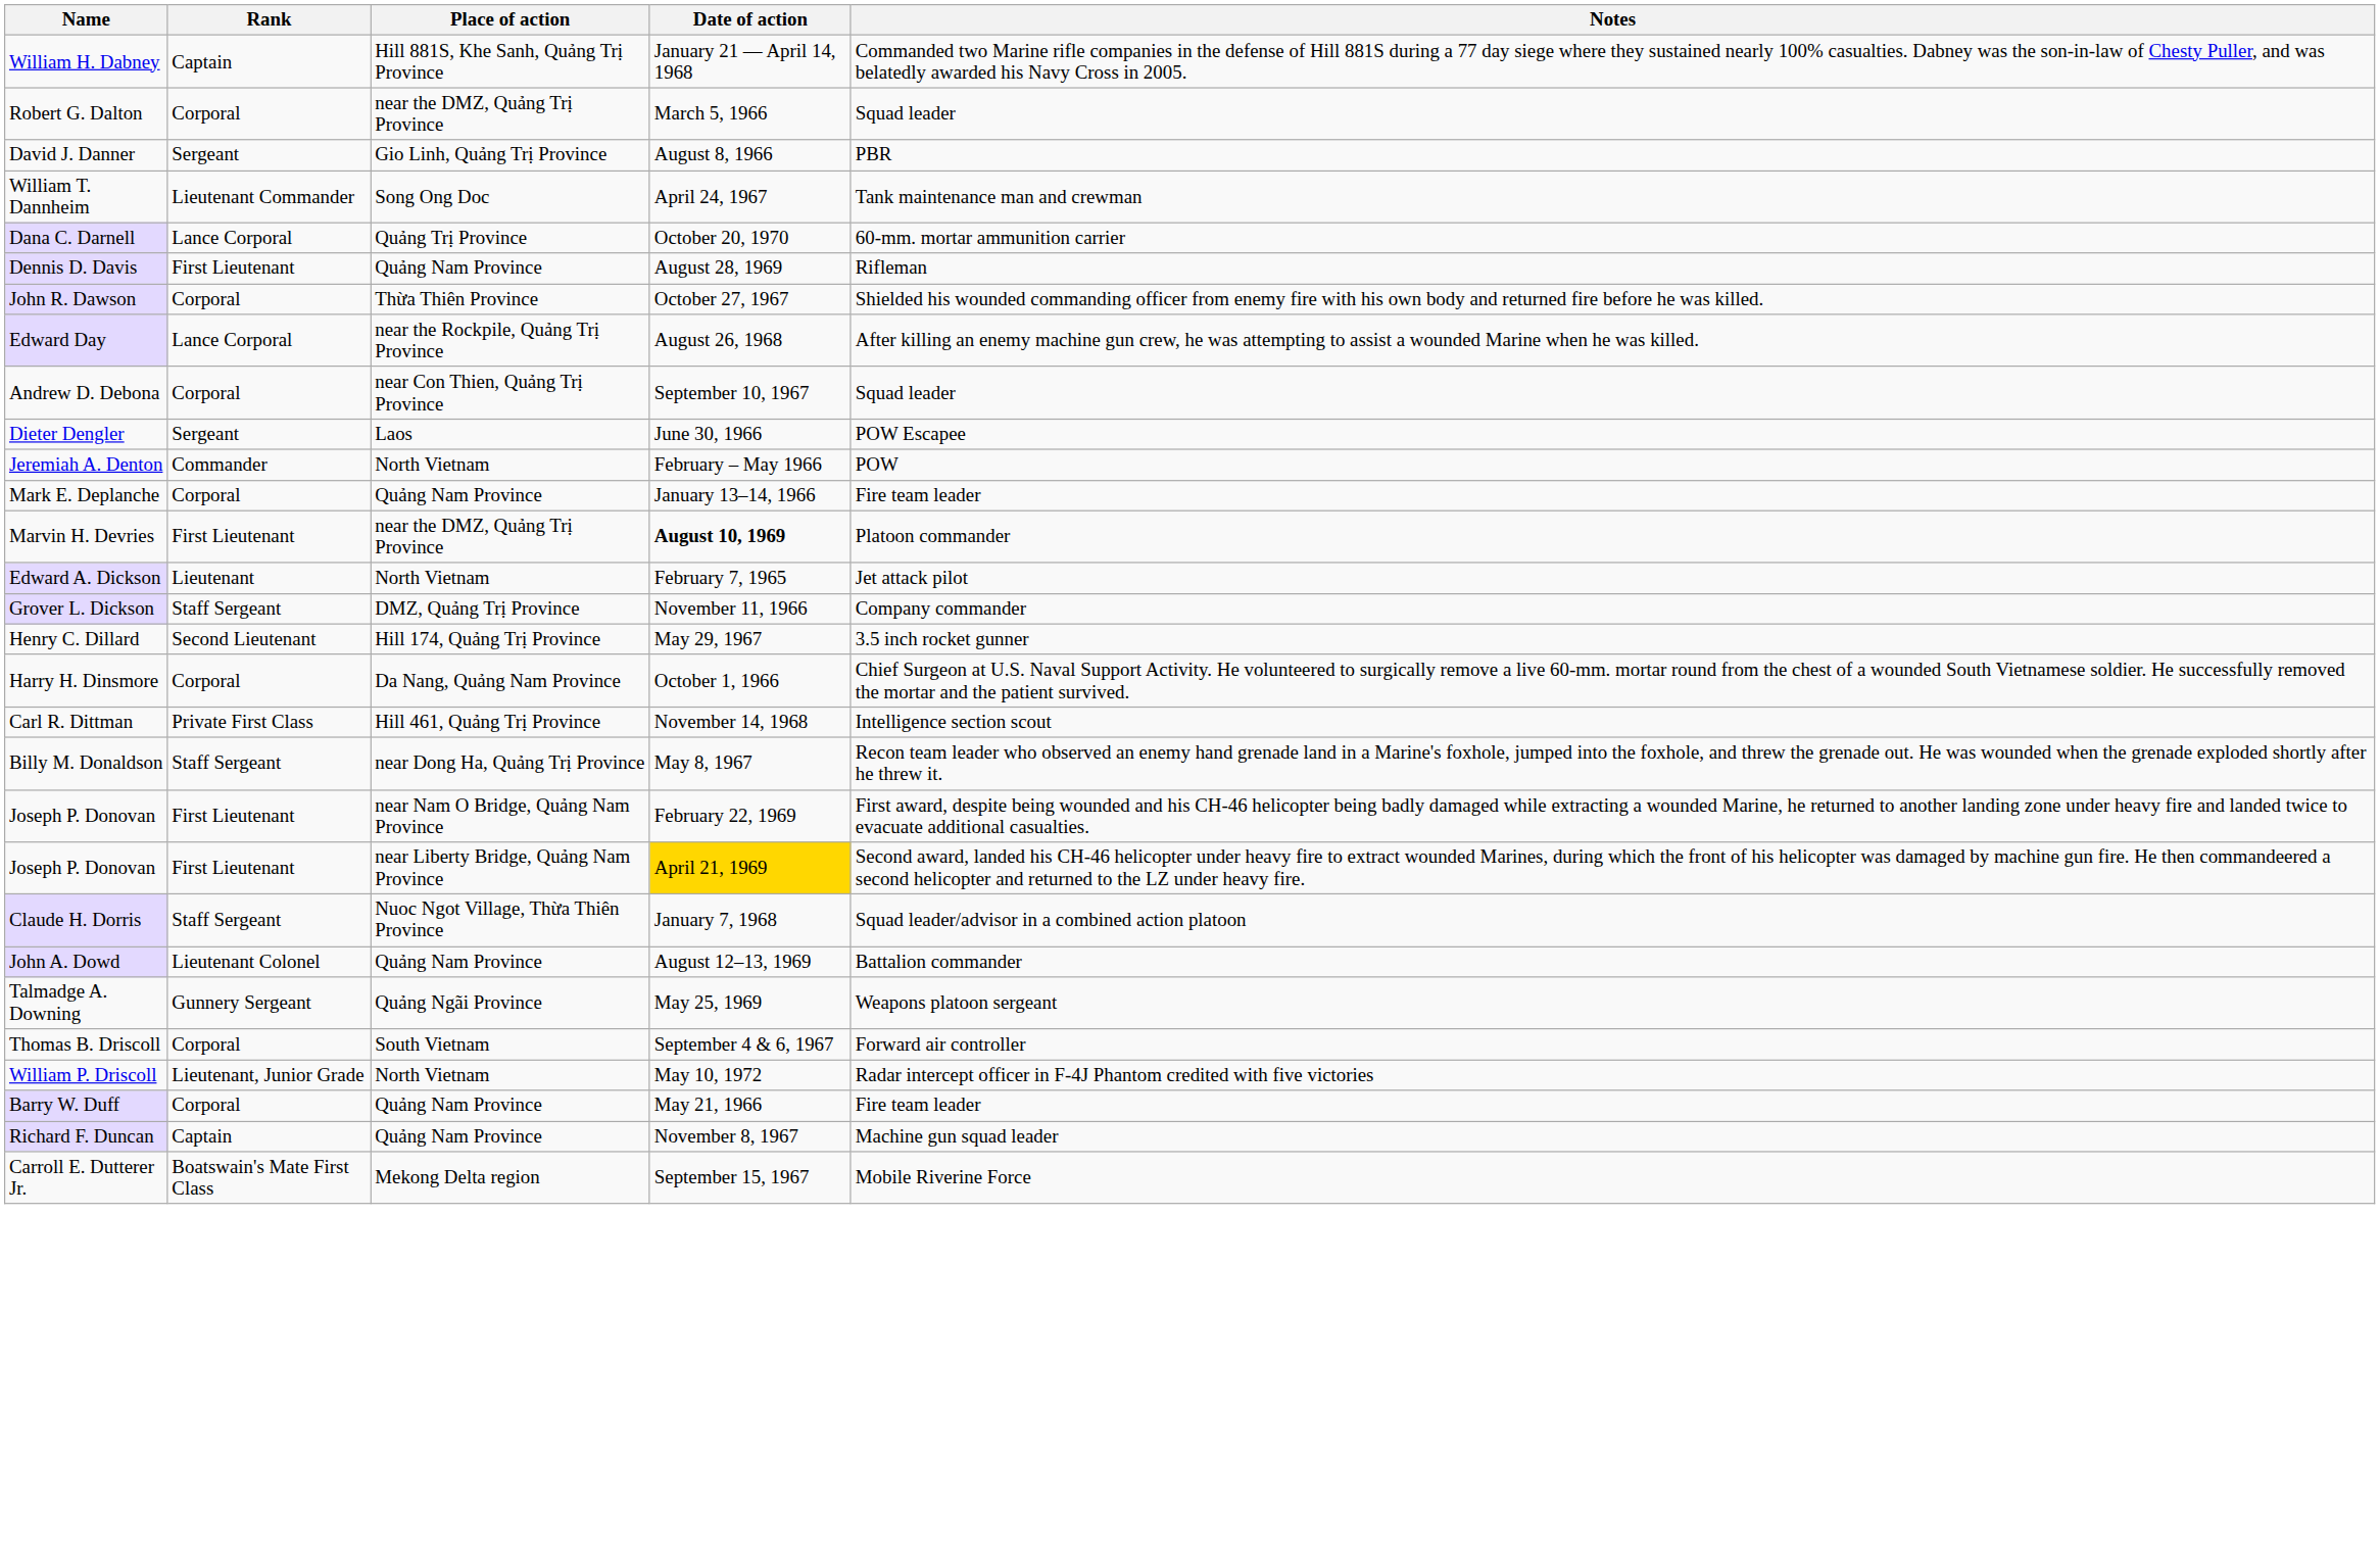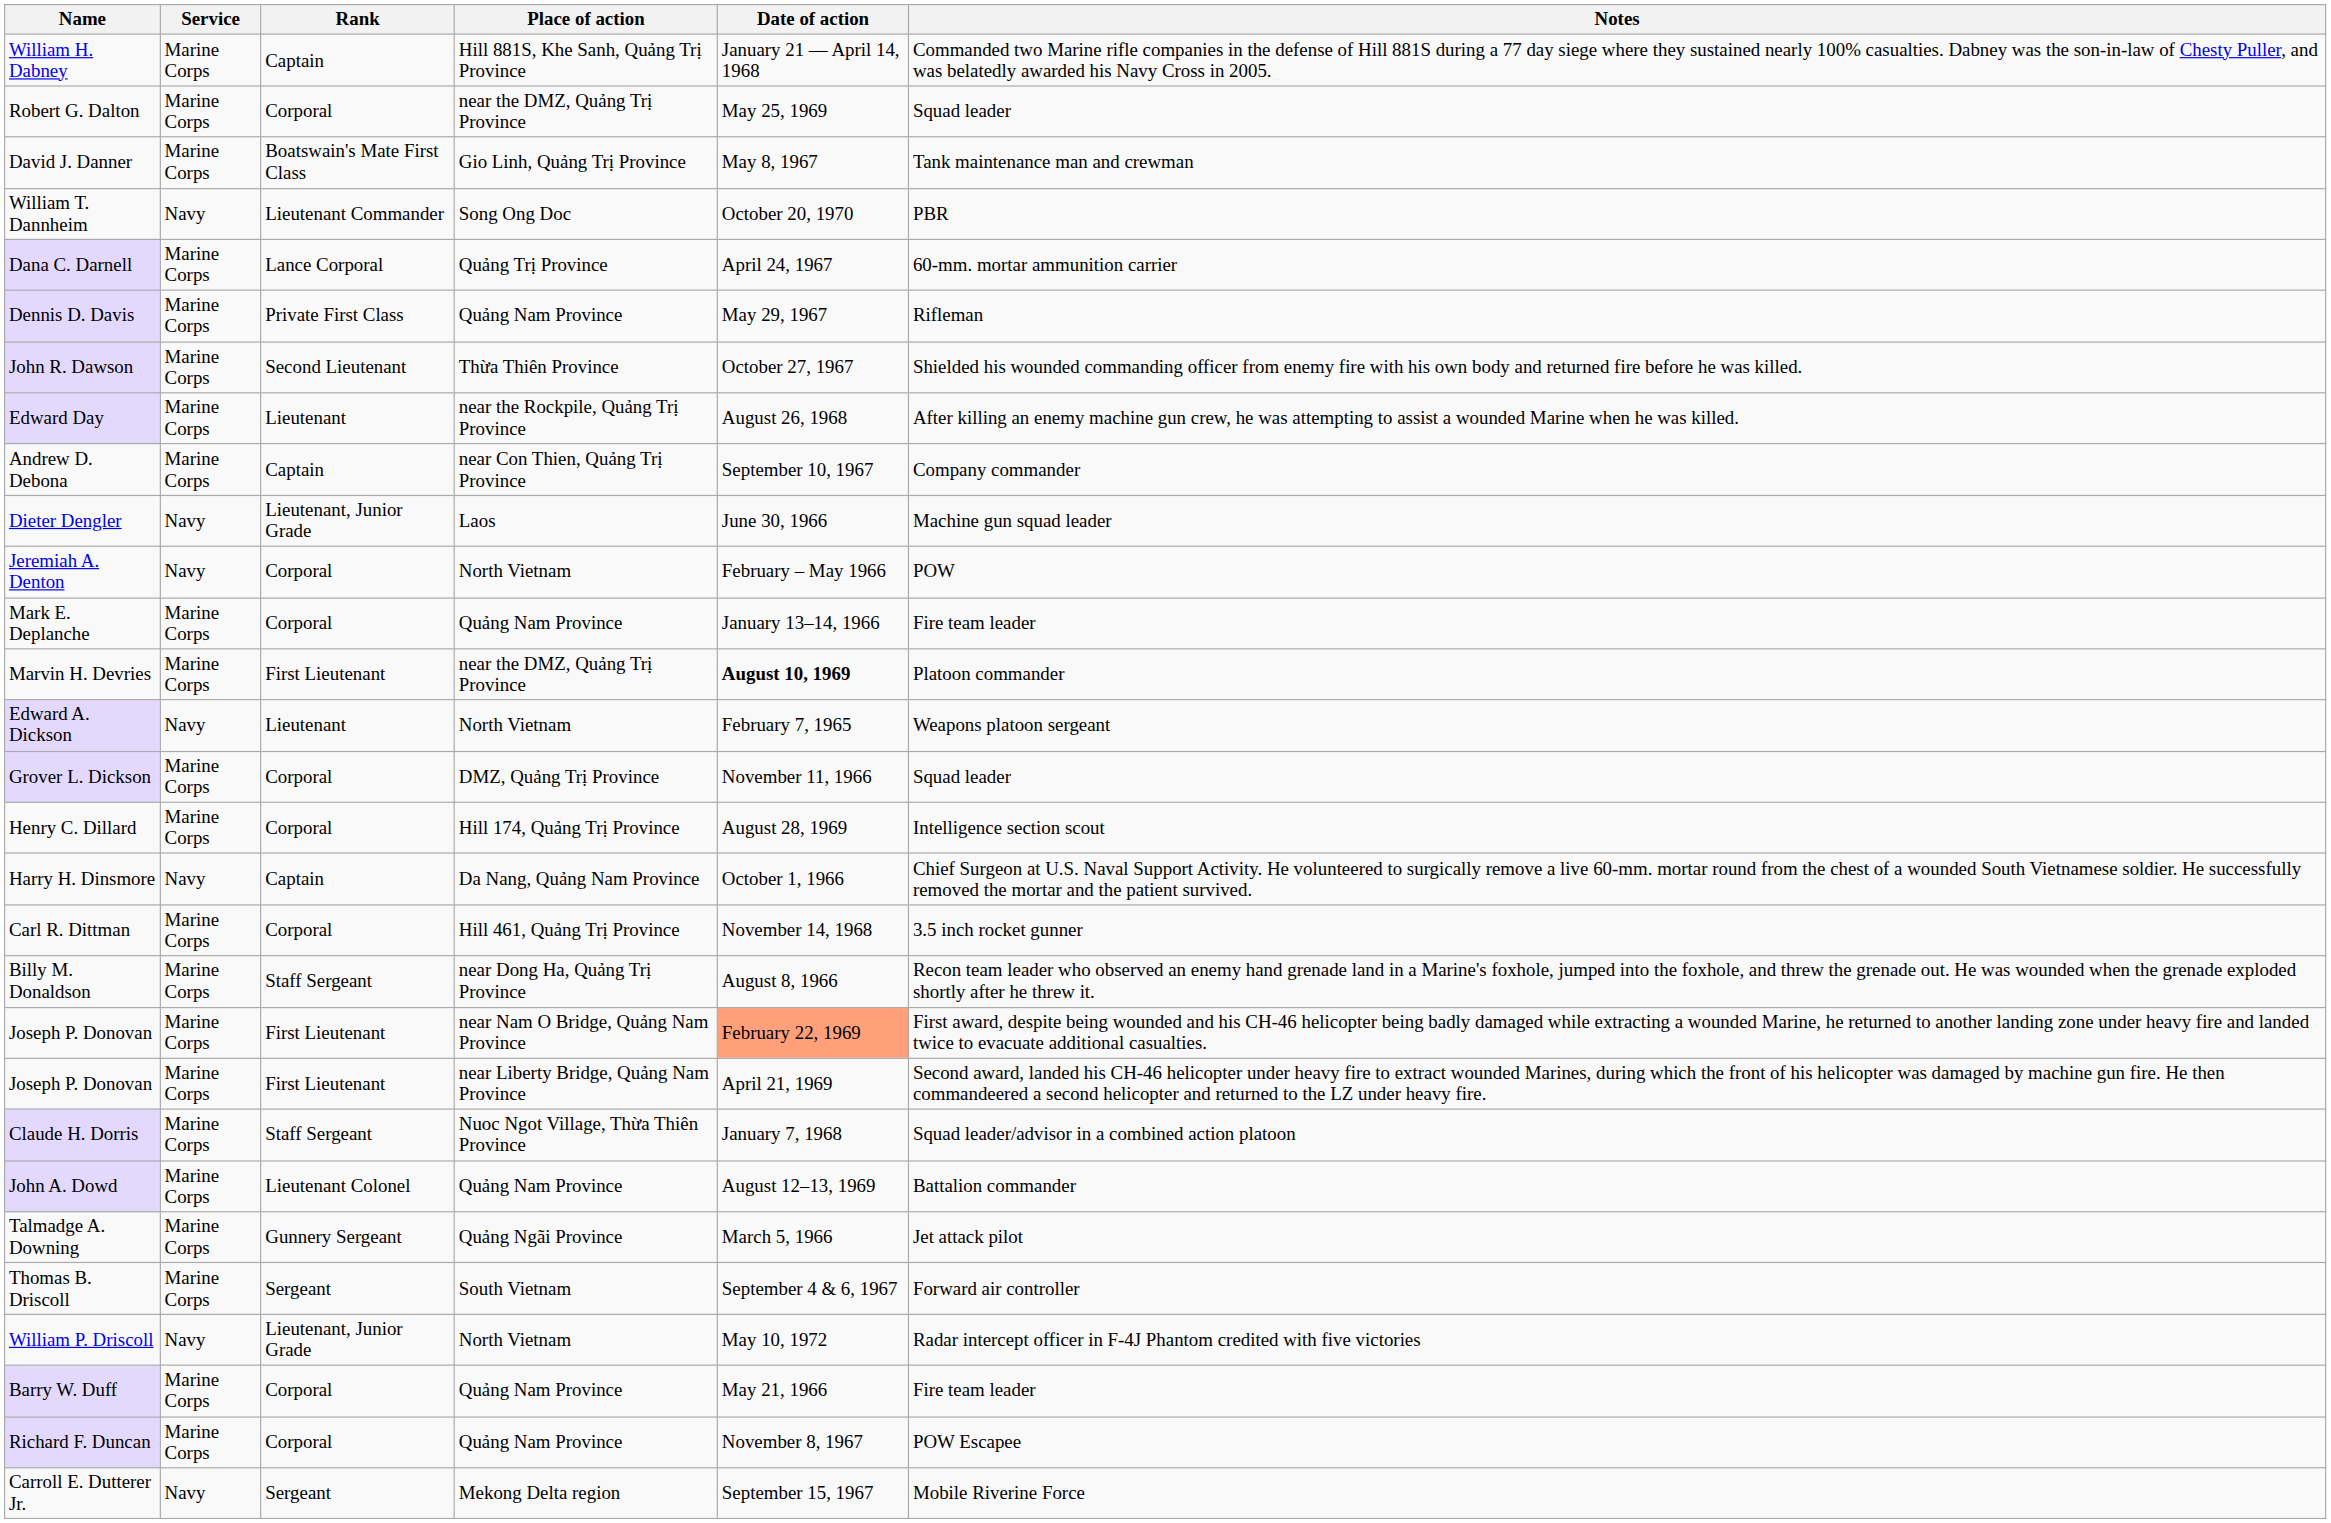+ column: Service | Marine Corps | Marine Corps | Marine Corps | Navy | Marine Corps | Marine Corps | Marine Corps | Marine Corps | Marine Corps | Navy | Navy | Marine Corps | Marine Corps | Navy | Marine Corps | Marine Corps | Navy | Marine Corps | Marine Corps | Marine Corps | Marine Corps | Marine Corps | Marine Corps | Marine Corps | Marine Corps | Navy | Marine Corps | Marine Corps | Navy
Robert G. Dalton | Date of action: March 5, 1966 -> May 25, 1969
David J. Danner | Rank: Sergeant -> Boatswain's Mate First Class
David J. Danner | Date of action: August 8, 1966 -> May 8, 1967
David J. Danner | Notes: PBR -> Tank maintenance man and crewman
William T. Dannheim | Date of action: April 24, 1967 -> October 20, 1970
William T. Dannheim | Notes: Tank maintenance man and crewman -> PBR
Dana C. Darnell | Date of action: October 20, 1970 -> April 24, 1967
Dennis D. Davis | Rank: First Lieutenant -> Private First Class
Dennis D. Davis | Date of action: August 28, 1969 -> May 29, 1967
John R. Dawson | Rank: Corporal -> Second Lieutenant
Edward Day | Rank: Lance Corporal -> Lieutenant
Andrew D. Debona | Rank: Corporal -> Captain
Andrew D. Debona | Notes: Squad leader -> Company commander
Dieter Dengler | Rank: Sergeant -> Lieutenant, Junior Grade
Dieter Dengler | Notes: POW Escapee -> Machine gun squad leader
Jeremiah A. Denton | Rank: Commander -> Corporal
Edward A. Dickson | Notes: Jet attack pilot -> Weapons platoon sergeant
Grover L. Dickson | Rank: Staff Sergeant -> Corporal
Grover L. Dickson | Notes: Company commander -> Squad leader
Henry C. Dillard | Rank: Second Lieutenant -> Corporal
Henry C. Dillard | Date of action: May 29, 1967 -> August 28, 1969
Henry C. Dillard | Notes: 3.5 inch rocket gunner -> Intelligence section scout
Harry H. Dinsmore | Rank: Corporal -> Captain
Carl R. Dittman | Rank: Private First Class -> Corporal
Carl R. Dittman | Notes: Intelligence section scout -> 3.5 inch rocket gunner
Billy M. Donaldson | Date of action: May 8, 1967 -> August 8, 1966
Joseph P. Donovan / near Nam O Bridge, Quảng Nam Province | Date of action: no background -> lightsalmon background
Joseph P. Donovan / near Liberty Bridge, Quảng Nam Province | Date of action: gold background -> no background
Talmadge A. Downing | Date of action: May 25, 1969 -> March 5, 1966
Talmadge A. Downing | Notes: Weapons platoon sergeant -> Jet attack pilot
Thomas B. Driscoll | Rank: Corporal -> Sergeant
Richard F. Duncan | Rank: Captain -> Corporal
Richard F. Duncan | Notes: Machine gun squad leader -> POW Escapee
Carroll E. Dutterer Jr. | Rank: Boatswain's Mate First Class -> Sergeant
